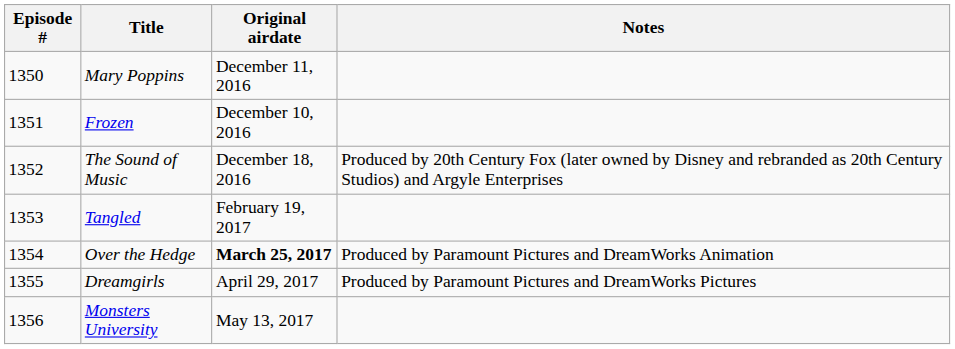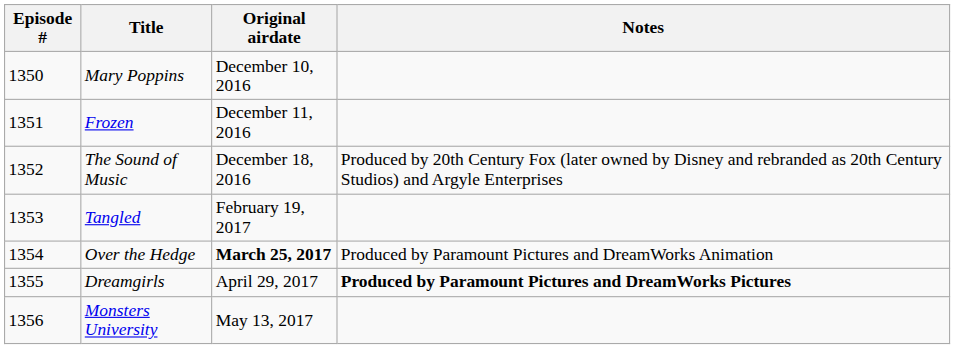Mary Poppins | Original airdate: December 11, 2016 -> December 10, 2016
Frozen | Original airdate: December 10, 2016 -> December 11, 2016
Dreamgirls | Notes: normal -> bold
